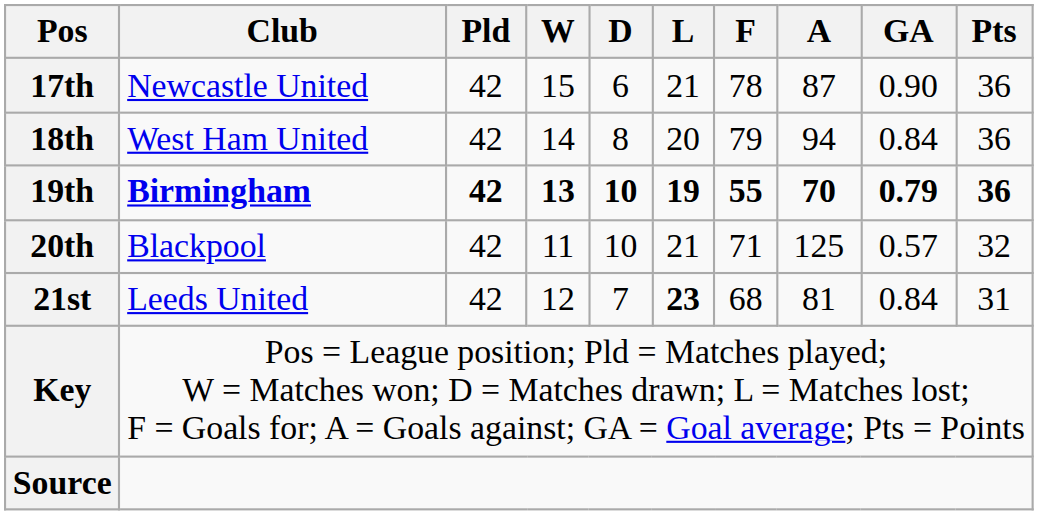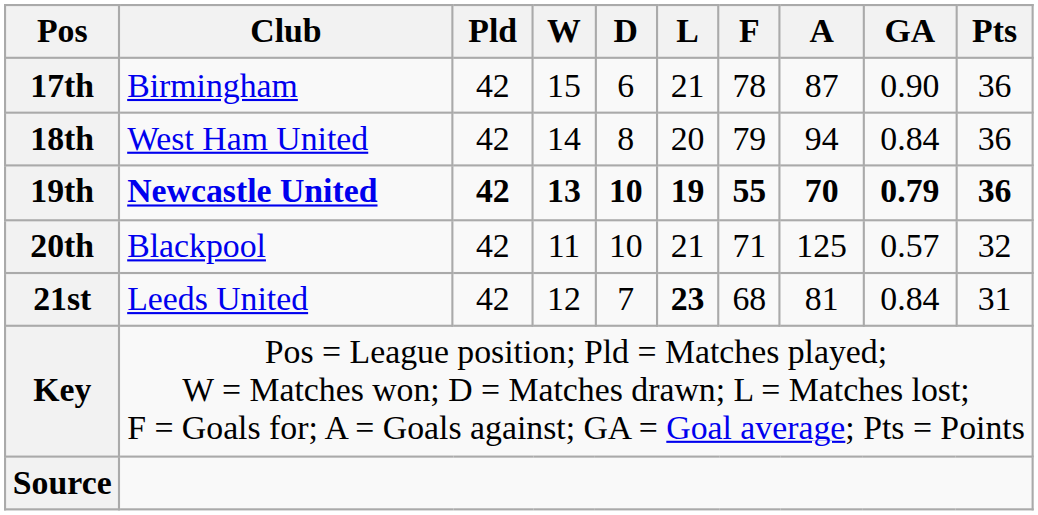17th | Club: Newcastle United -> Birmingham
19th | Club: Birmingham -> Newcastle United
